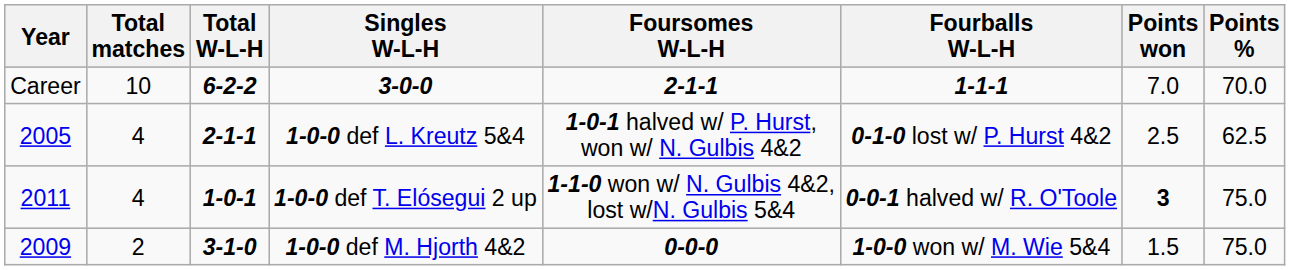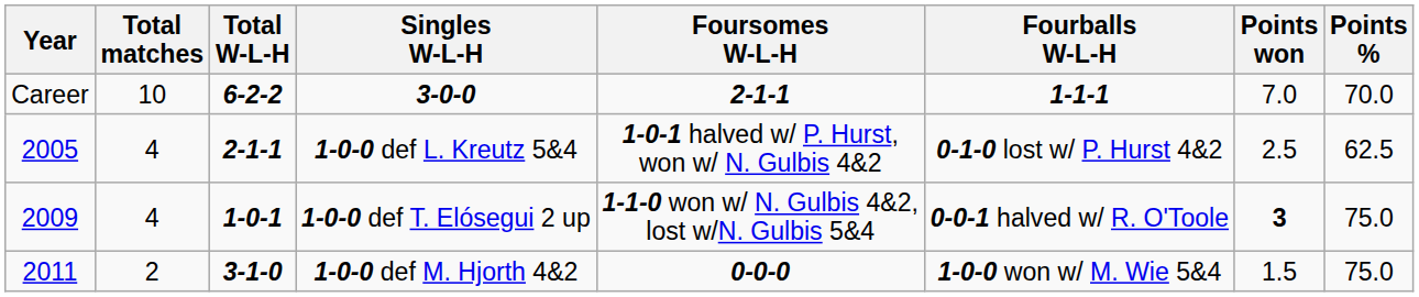1-0-0 def T. Elósegui 2 up | Year: 2011 -> 2009
1-0-0 def M. Hjorth 4&2 | Year: 2009 -> 2011
